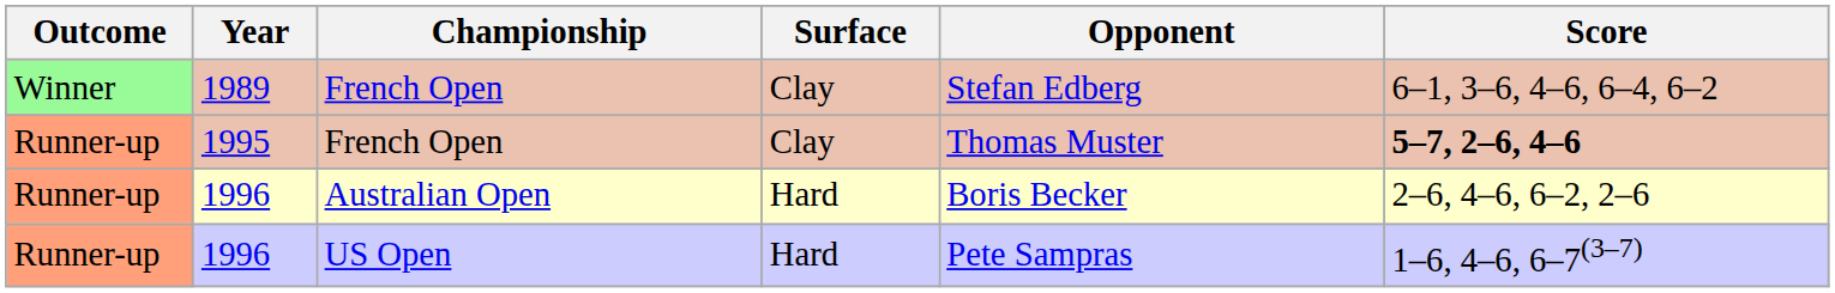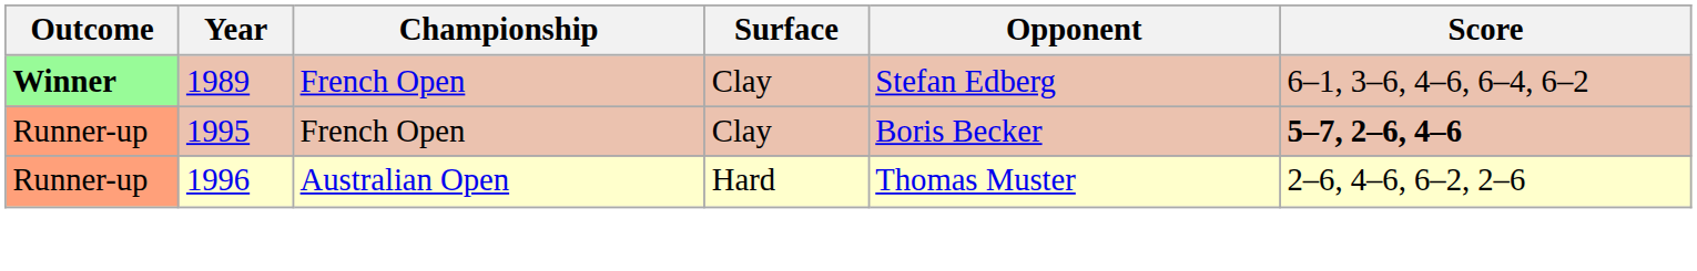1989 | Outcome: normal -> bold
1995 | Opponent: Thomas Muster -> Boris Becker
1996 / Australian Open | Opponent: Boris Becker -> Thomas Muster
- row: Runner-up | 1996 | US Open | Hard | Pete Sampras | 1–6, 4–6, 6–7(3–7)
